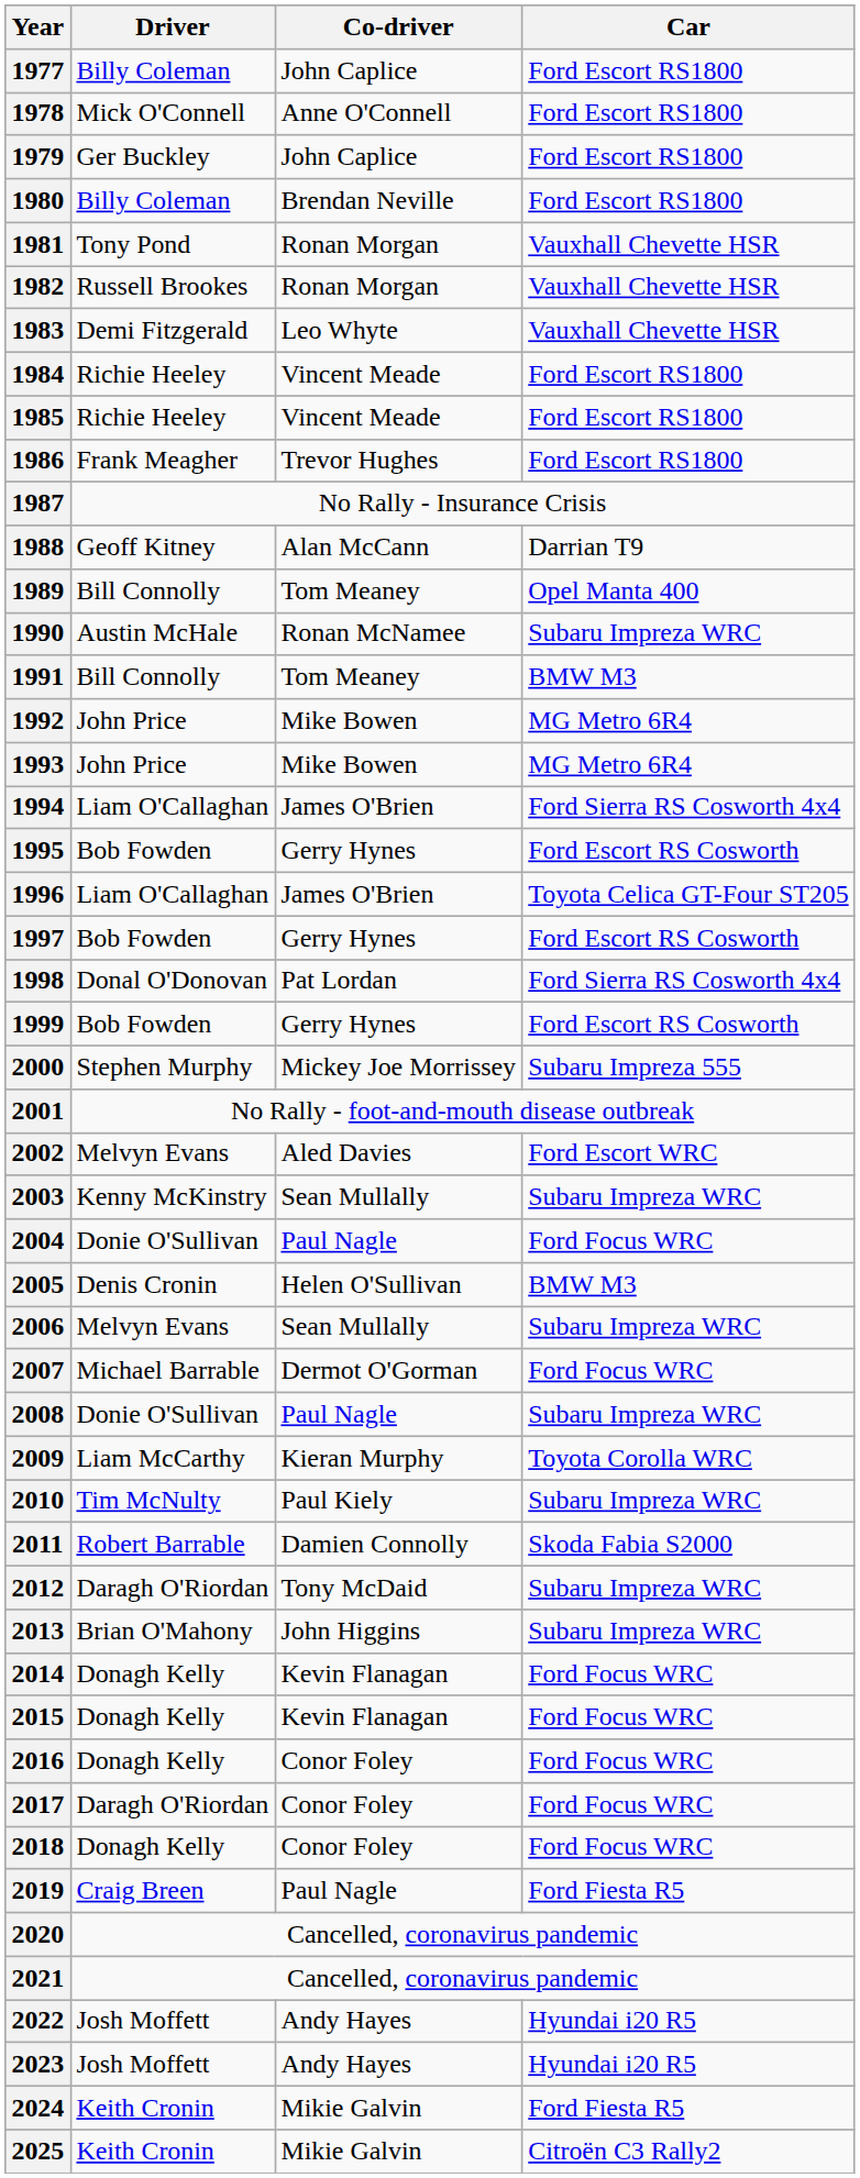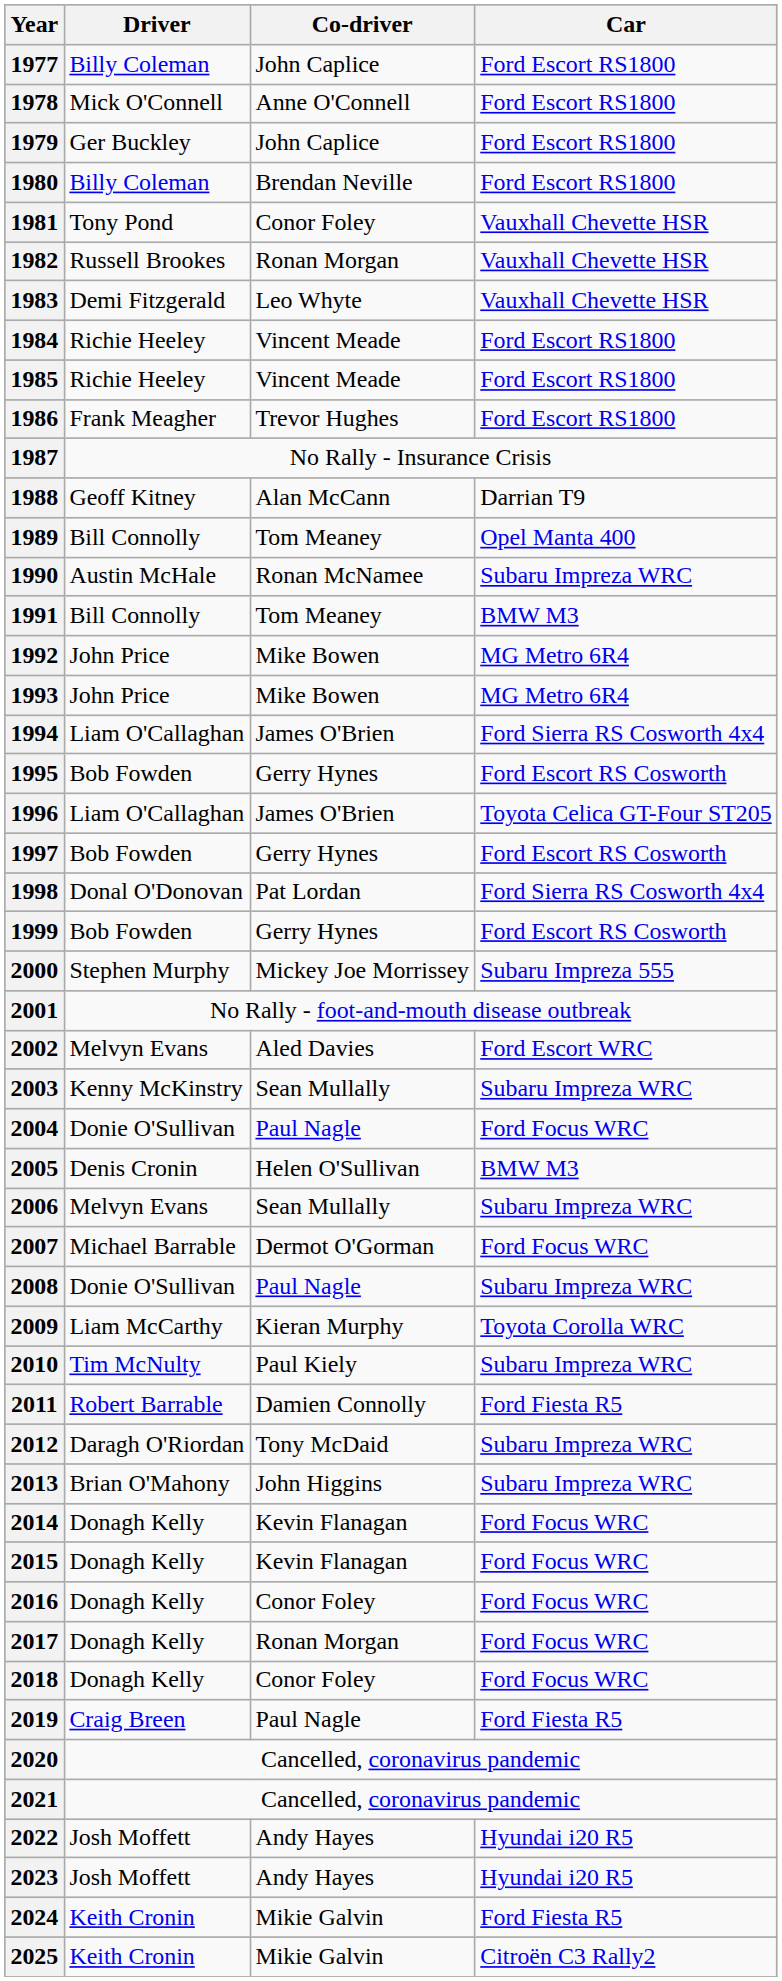1981 | Co-driver: Ronan Morgan -> Conor Foley
2011 | Car: Skoda Fabia S2000 -> Ford Fiesta R5
2017 | Driver: Daragh O'Riordan -> Donagh Kelly
2017 | Co-driver: Conor Foley -> Ronan Morgan
